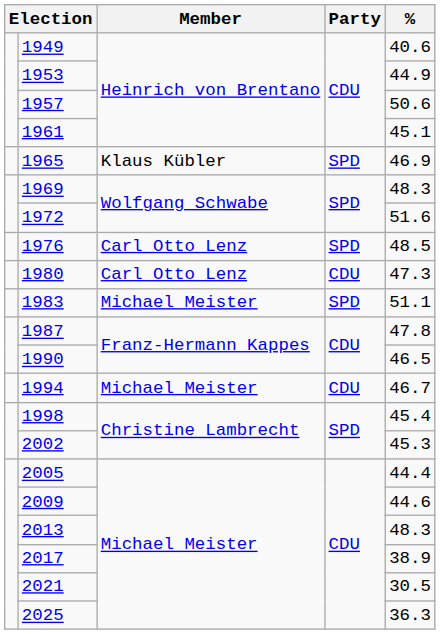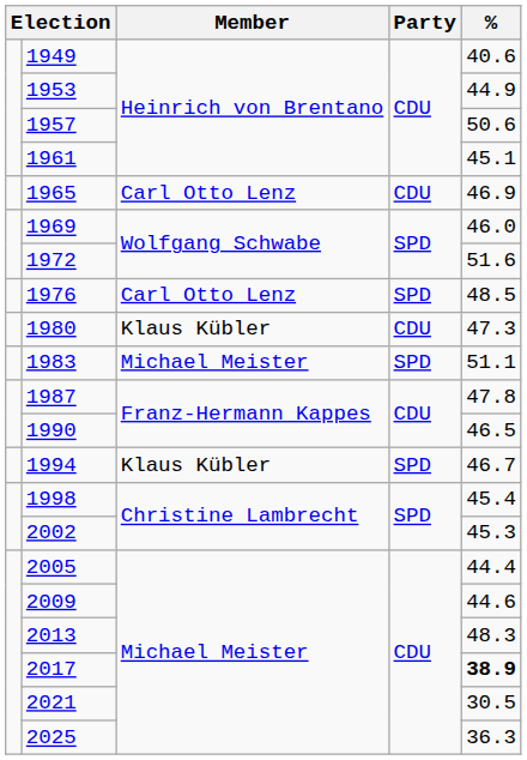1965 | Member: Klaus Kübler -> Carl Otto Lenz
1965 | Party: SPD -> CDU
1969 | %: 48.3 -> 46.0
1980 | Member: Carl Otto Lenz -> Klaus Kübler
1994 | Member: Michael Meister -> Klaus Kübler
1994 | Party: CDU -> SPD
2017 | %: normal -> bold
